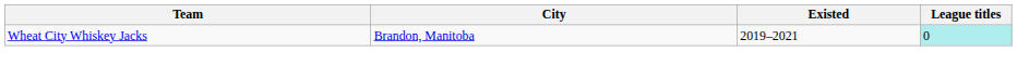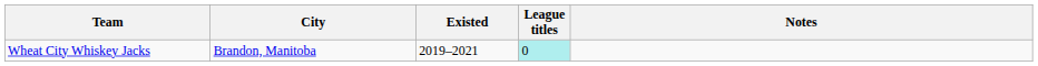+ column: Notes
